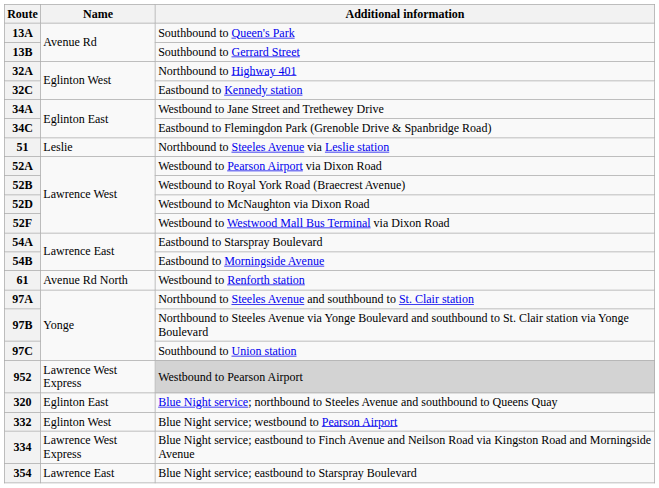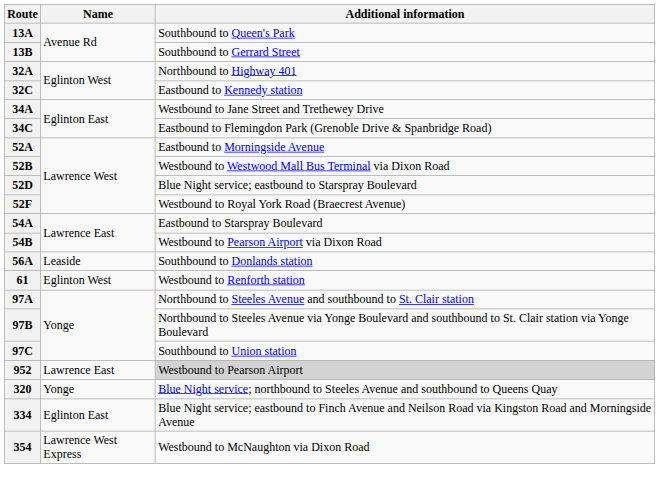- row: 51 | Leslie | Northbound to Steeles Avenue via Leslie station
52A | Additional information: Westbound to Pearson Airport via Dixon Road -> Eastbound to Morningside Avenue
52B | Additional information: Westbound to Royal York Road (Braecrest Avenue) -> Westbound to Westwood Mall Bus Terminal via Dixon Road
52D | Additional information: Westbound to McNaughton via Dixon Road -> Blue Night service; eastbound to Starspray Boulevard
52F | Additional information: Westbound to Westwood Mall Bus Terminal via Dixon Road -> Westbound to Royal York Road (Braecrest Avenue)
54B | Additional information: Eastbound to Morningside Avenue -> Westbound to Pearson Airport via Dixon Road
+ row: 56A | Leaside | Southbound to Donlands station
61 | Name: Avenue Rd North -> Eglinton West
952 | Name: Lawrence West Express -> Lawrence East
320 | Name: Eglinton East -> Yonge
- row: 332 | Eglinton West | Blue Night service; westbound to Pearson Airport
334 | Name: Lawrence West Express -> Eglinton East
354 | Name: Lawrence East -> Lawrence West Express
354 | Additional information: Blue Night service; eastbound to Starspray Boulevard -> Westbound to McNaughton via Dixon Road
